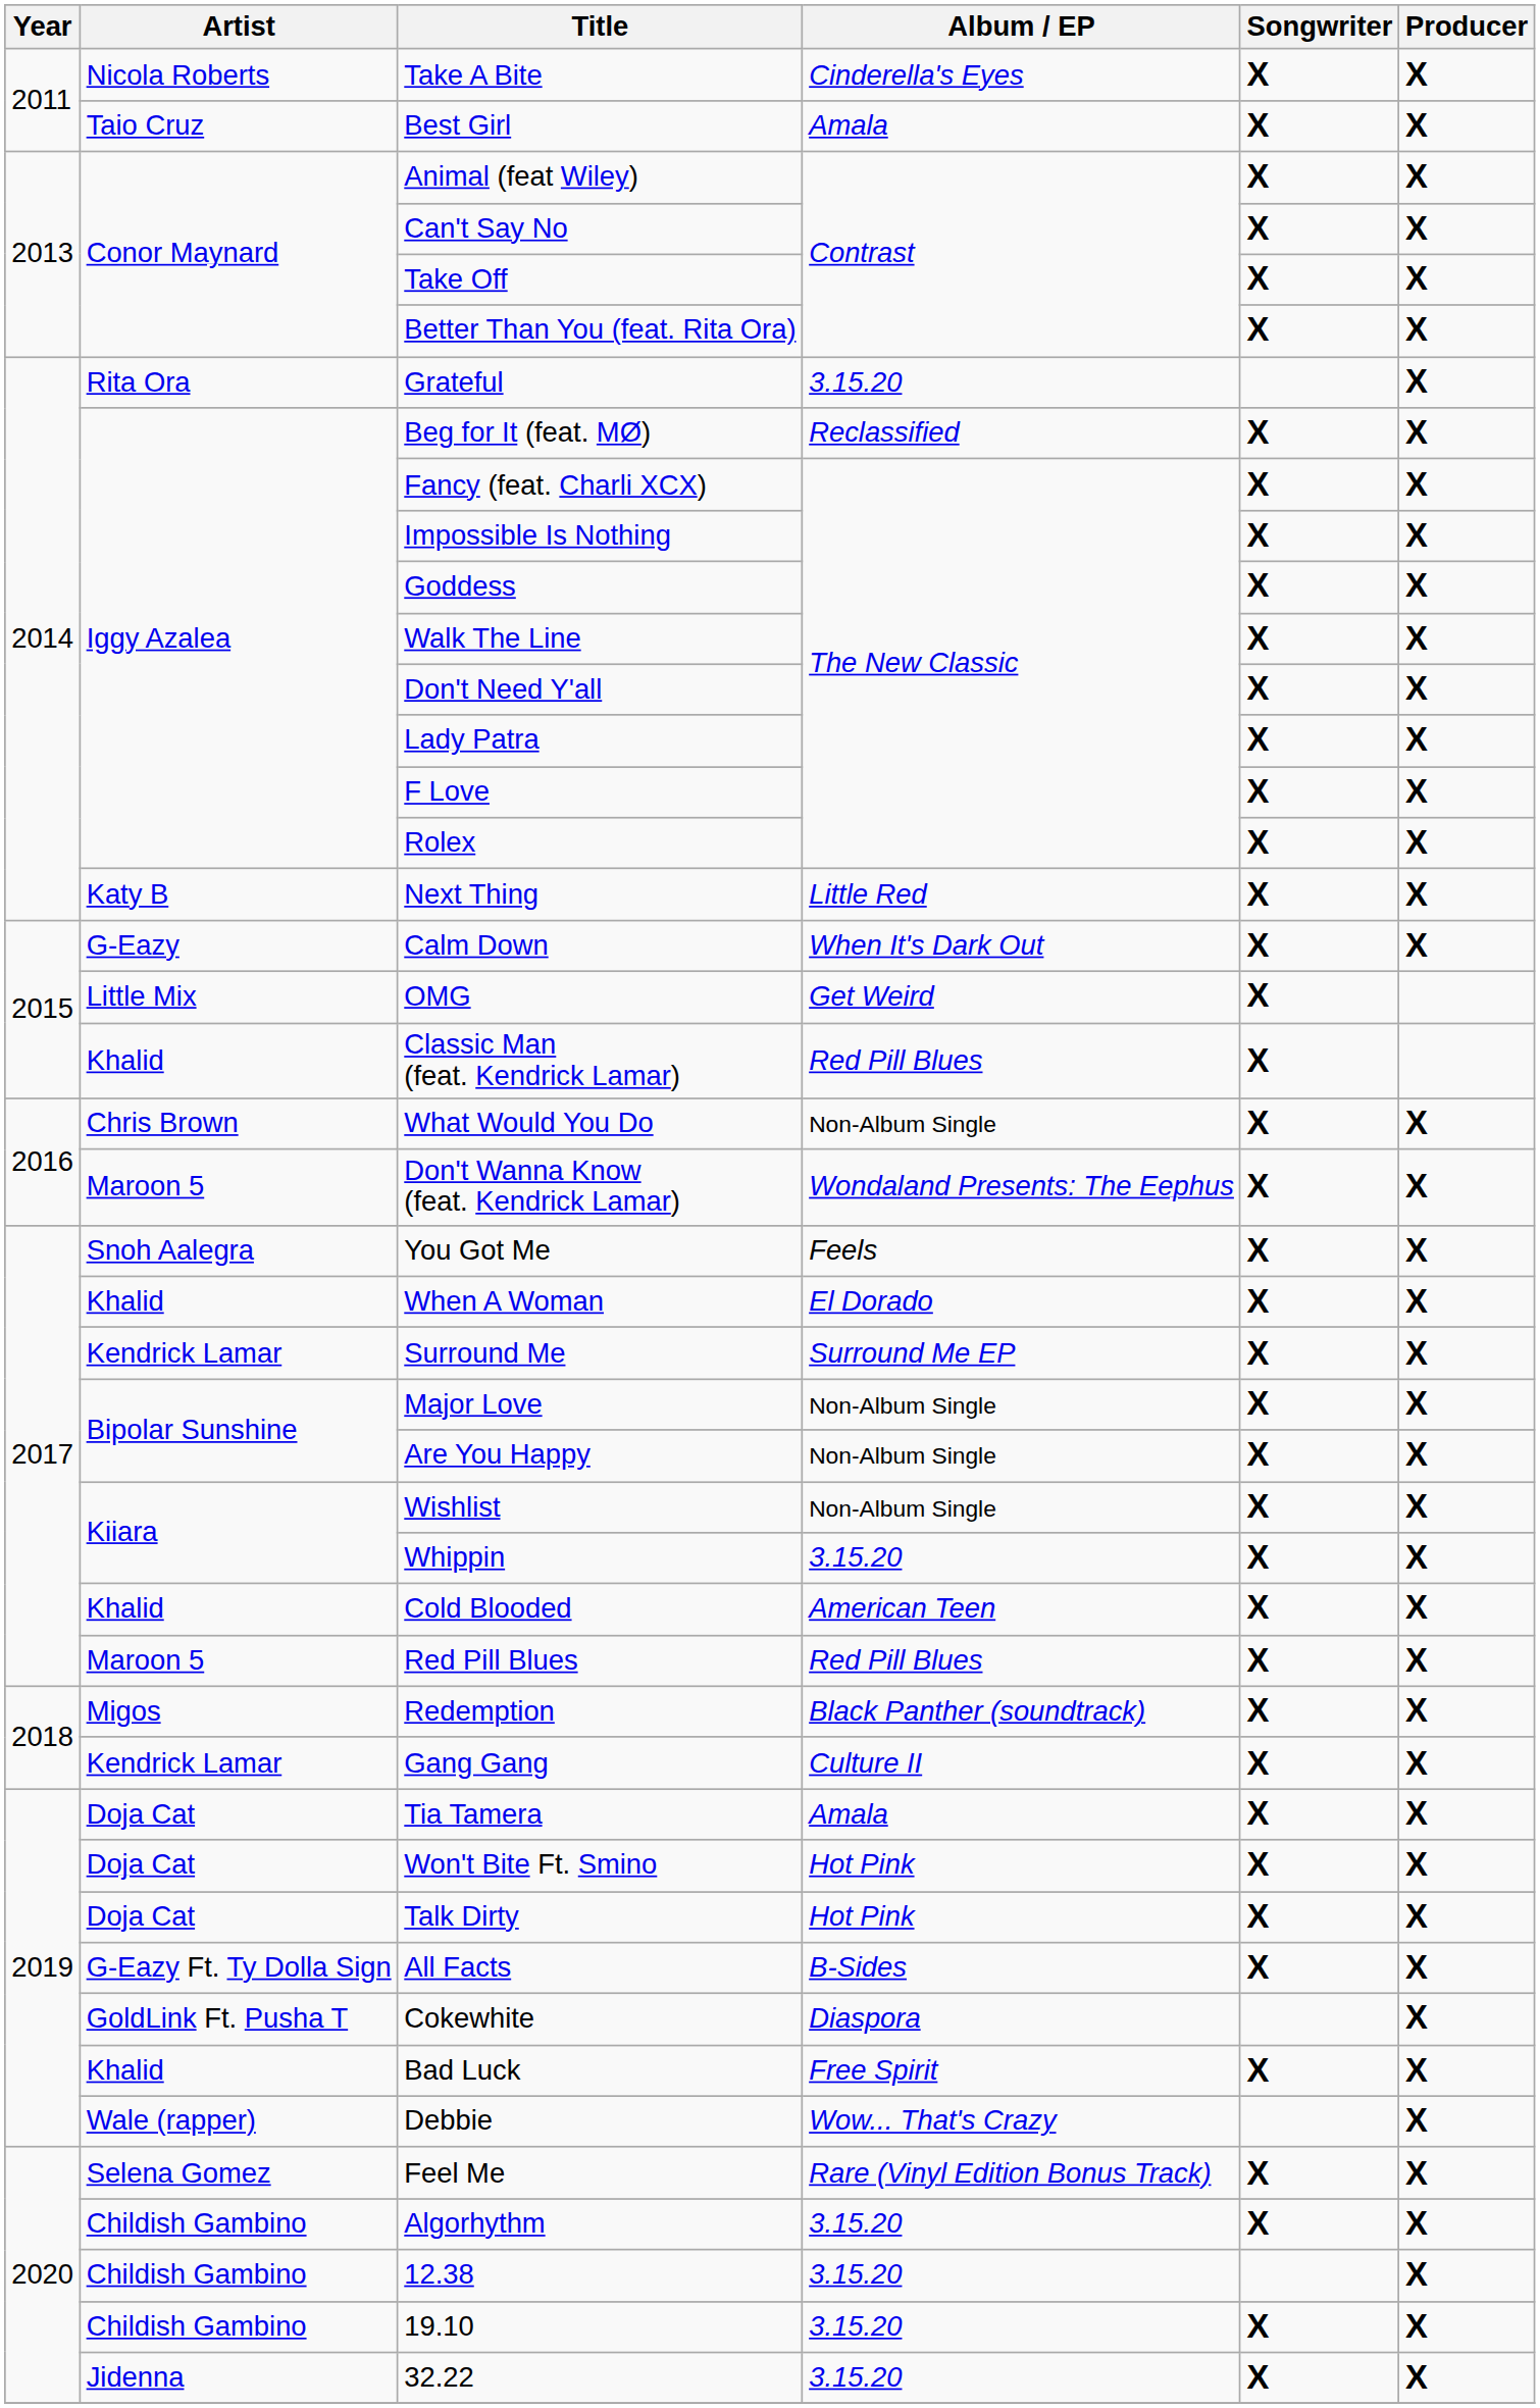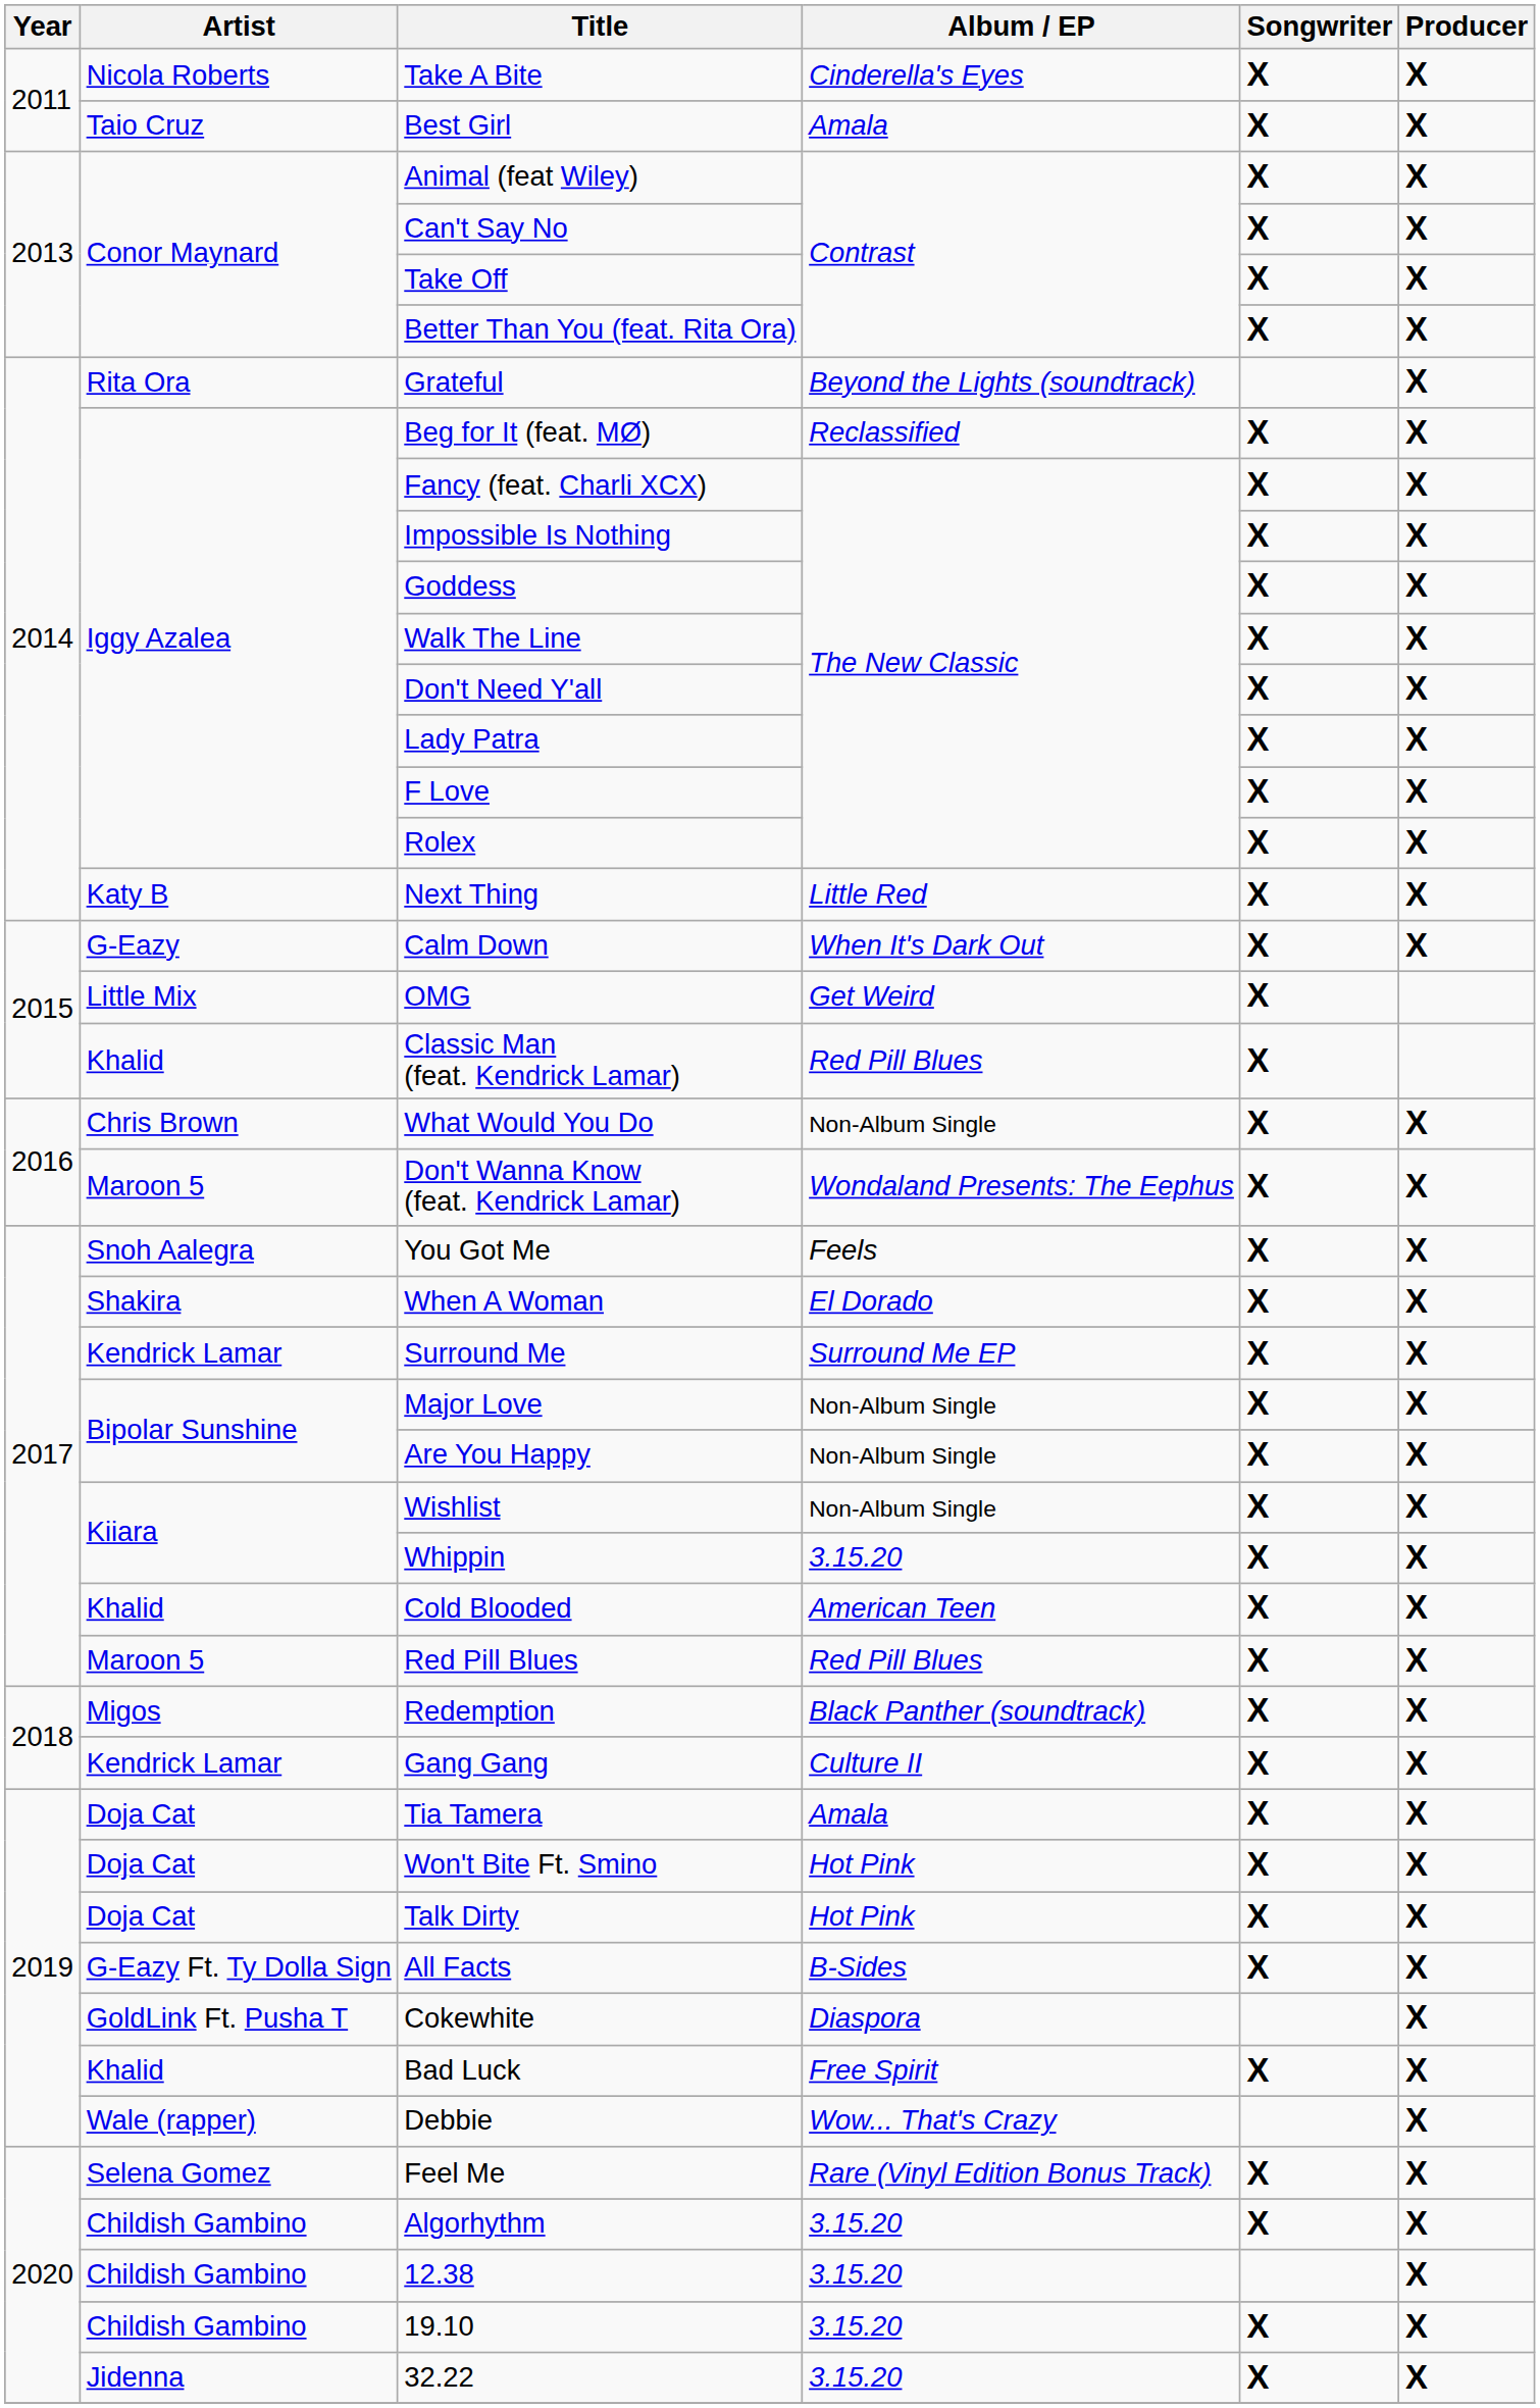Grateful | Album / EP: 3.15.20 -> Beyond the Lights (soundtrack)
When A Woman | Artist: Khalid -> Shakira
